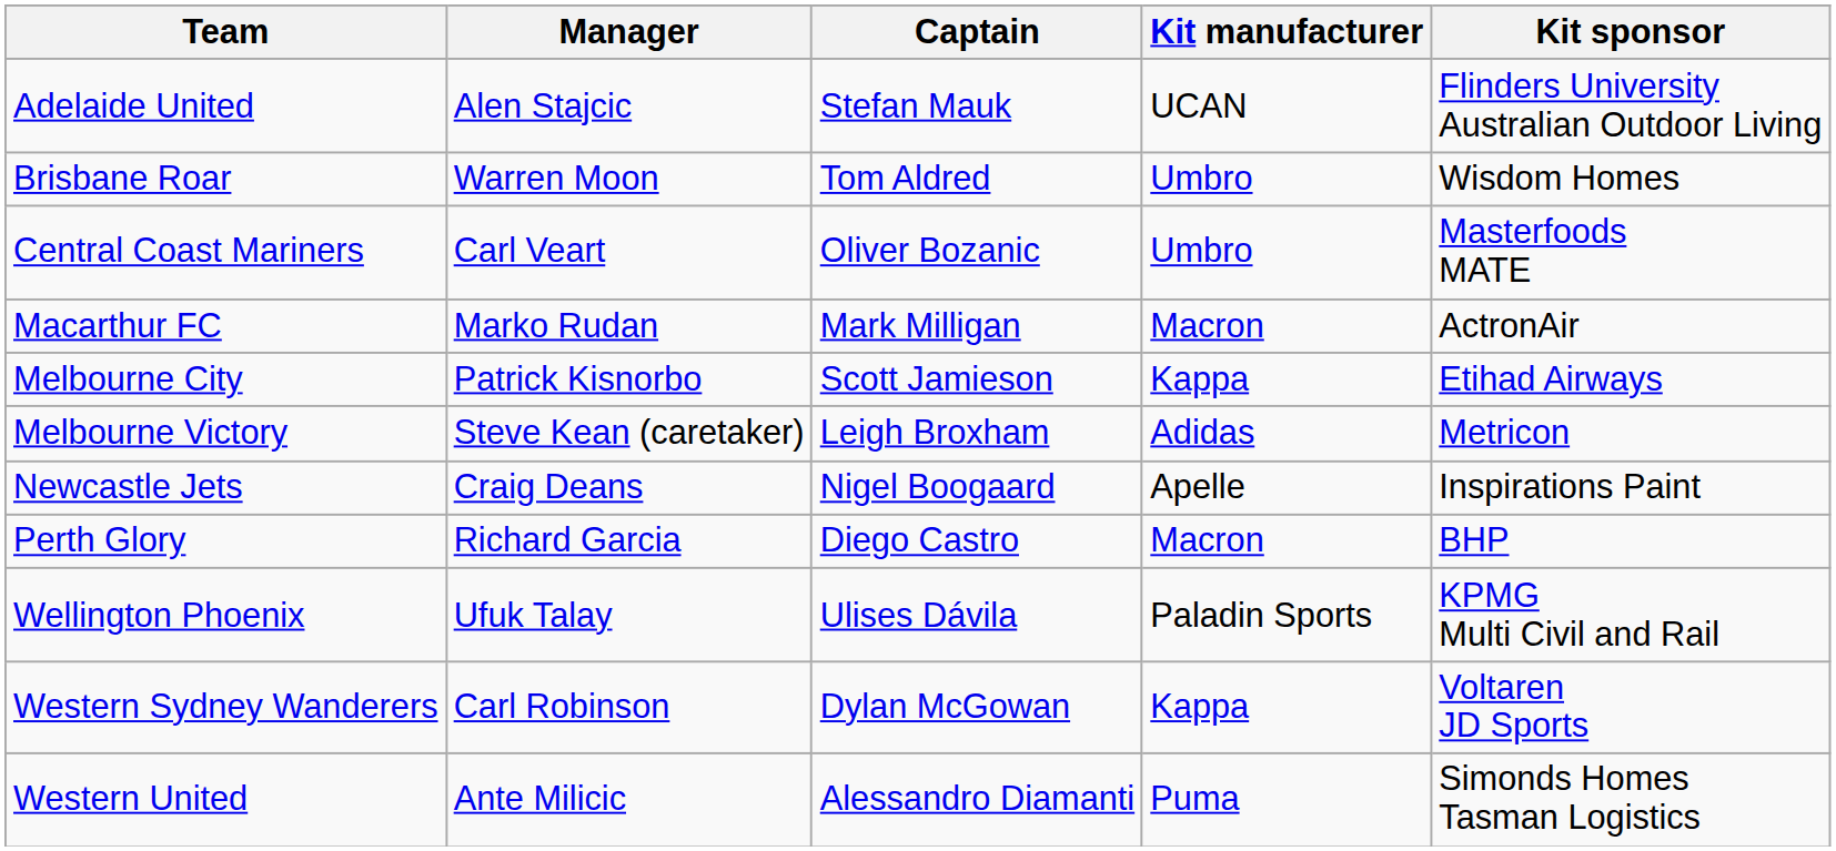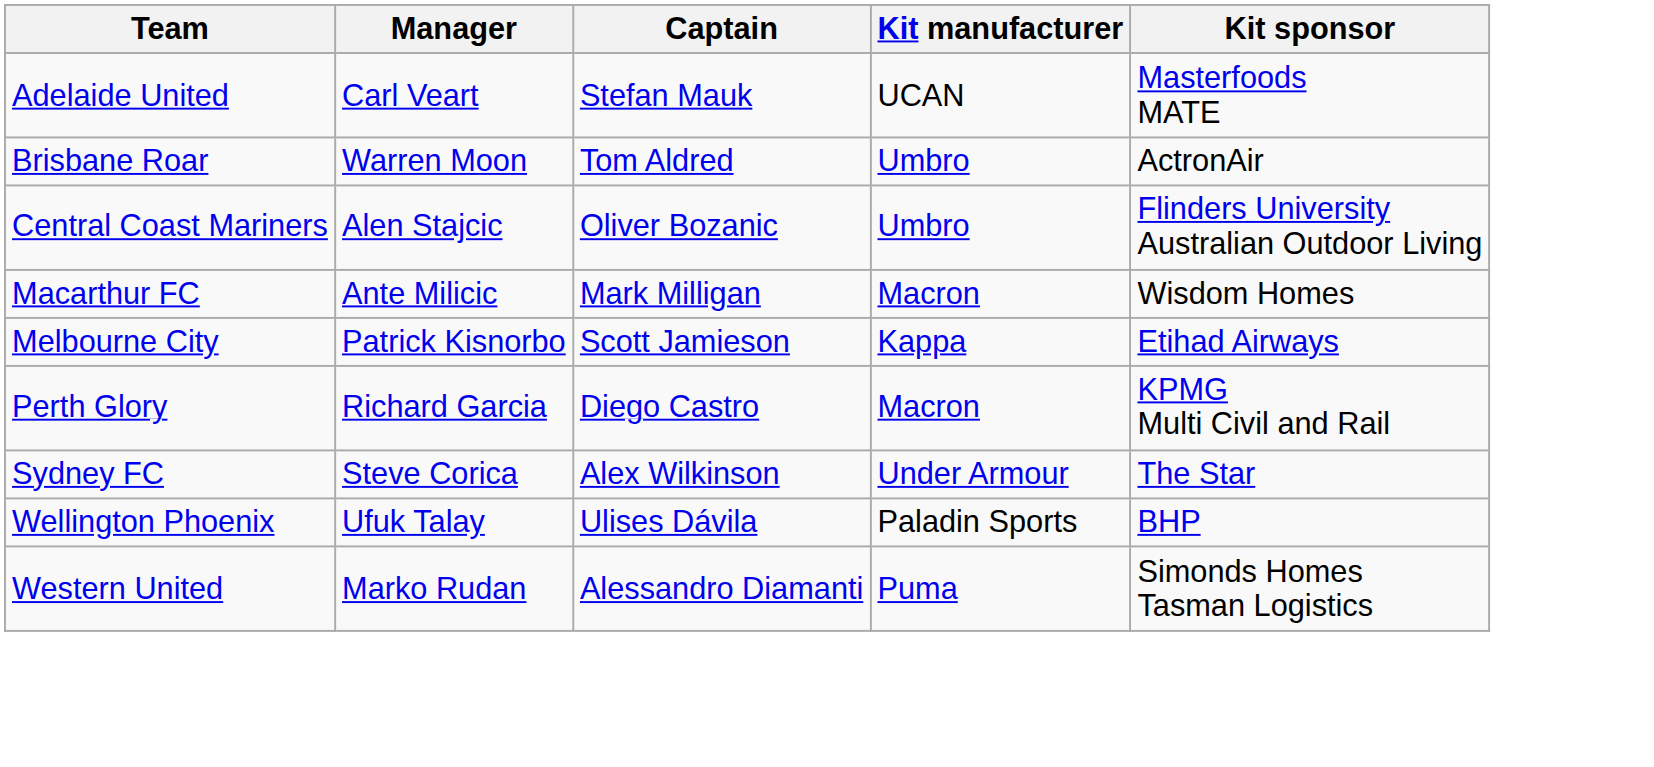Adelaide United | Manager: Alen Stajcic -> Carl Veart
Adelaide United | Kit sponsor: Flinders University Australian Outdoor Living -> Masterfoods MATE
Brisbane Roar | Kit sponsor: Wisdom Homes -> ActronAir
Central Coast Mariners | Manager: Carl Veart -> Alen Stajcic
Central Coast Mariners | Kit sponsor: Masterfoods MATE -> Flinders University Australian Outdoor Living
Macarthur FC | Manager: Marko Rudan -> Ante Milicic
Macarthur FC | Kit sponsor: ActronAir -> Wisdom Homes
- row: Melbourne Victory | Steve Kean (caretaker) | Leigh Broxham | Adidas | Metricon
- row: Newcastle Jets | Craig Deans | Nigel Boogaard | Apelle | Inspirations Paint
Perth Glory | Kit sponsor: BHP -> KPMG Multi Civil and Rail
+ row: Sydney FC | Steve Corica | Alex Wilkinson | Under Armour | The Star
Wellington Phoenix | Kit sponsor: KPMG Multi Civil and Rail -> BHP
- row: Western Sydney Wanderers | Carl Robinson | Dylan McGowan | Kappa | Voltaren JD Sports
Western United | Manager: Ante Milicic -> Marko Rudan
